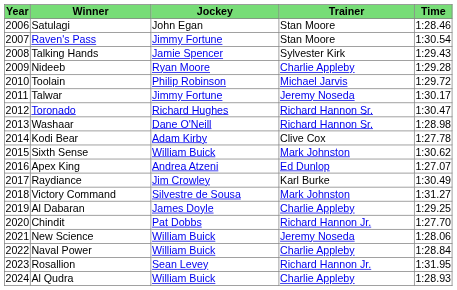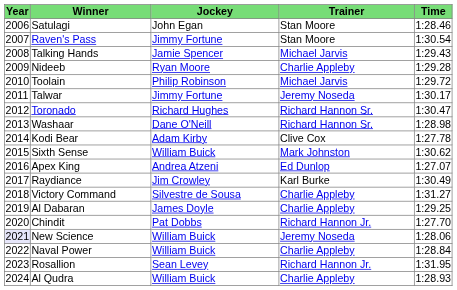Talking Hands | Trainer: Sylvester Kirk -> Michael Jarvis
Victory Command | Trainer: Mark Johnston -> Charlie Appleby
New Science | Year: no background -> lavender background
